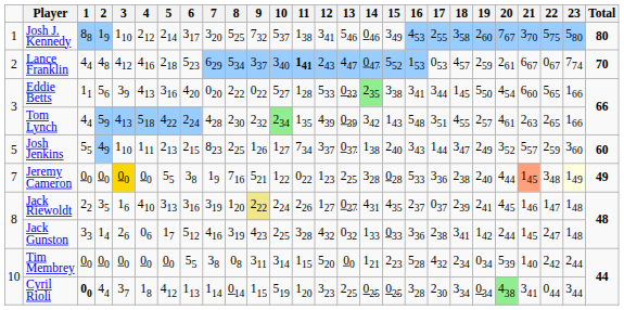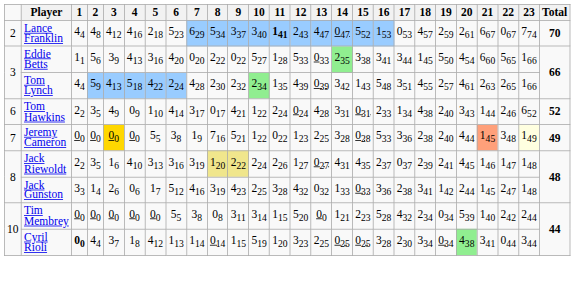- row: 1 | Josh J. Kennedy | 88 | 19 | 110 | 212 | 214 | 317 | 320 | 525 | 732 | 537 | 138 | 341 | 546 | 046 | 349 | 453 | 255 | 358 | 260 | 767 | 370 | 575 | 580 | 80
- row: 5 | Josh Jenkins | 55 | 49 | 110 | 111 | 213 | 215 | 823 | 225 | 126 | 127 | 734 | 337 | 037 | 138 | 240 | 343 | 144 | 347 | 249 | 352 | 557 | 259 | 360 | 60
+ row: 6 | Tom Hawkins | 22 | 35 | 49 | 09 | 110 | 414 | 317 | 017 | 421 | 122 | 224 | 024 | 428 | 331 | 031 | 233 | 134 | 438 | 240 | 343 | 144 | 246 | 652 | 52
Jack Riewoldt | 8: no background -> khaki background
